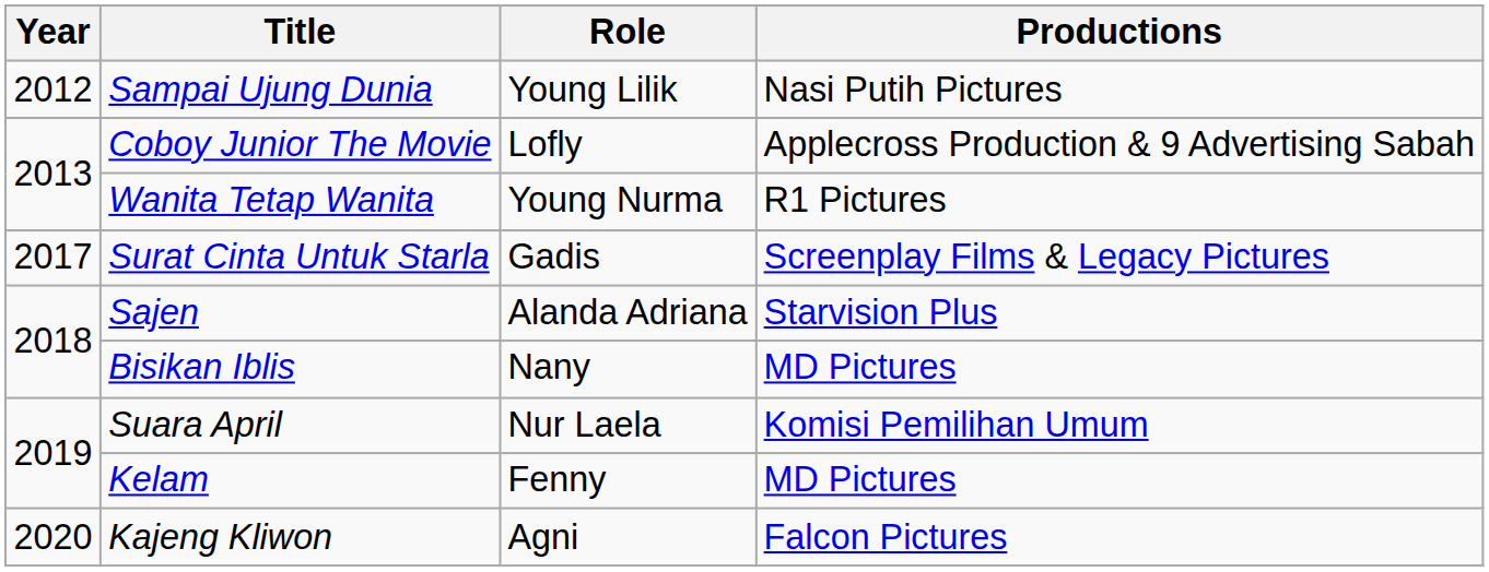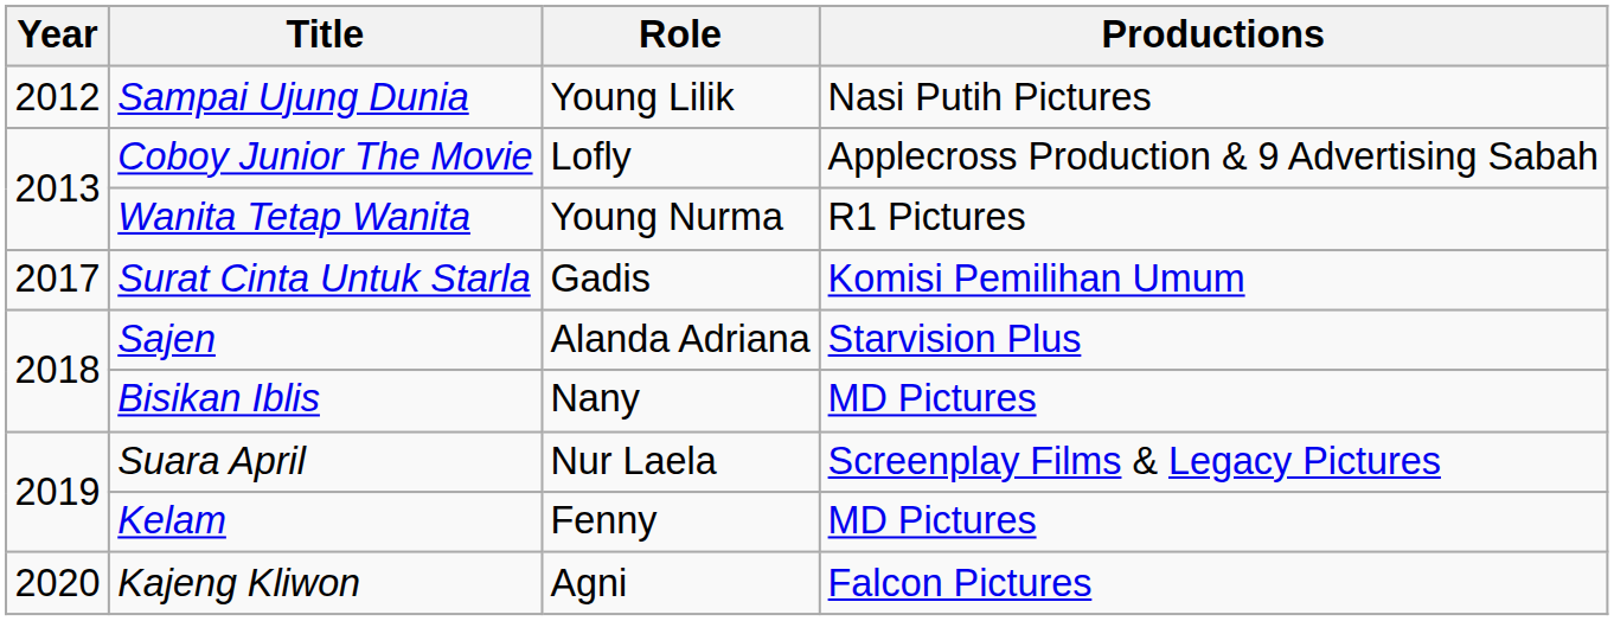Surat Cinta Untuk Starla | Productions: Screenplay Films & Legacy Pictures -> Komisi Pemilihan Umum
Suara April | Productions: Komisi Pemilihan Umum -> Screenplay Films & Legacy Pictures
